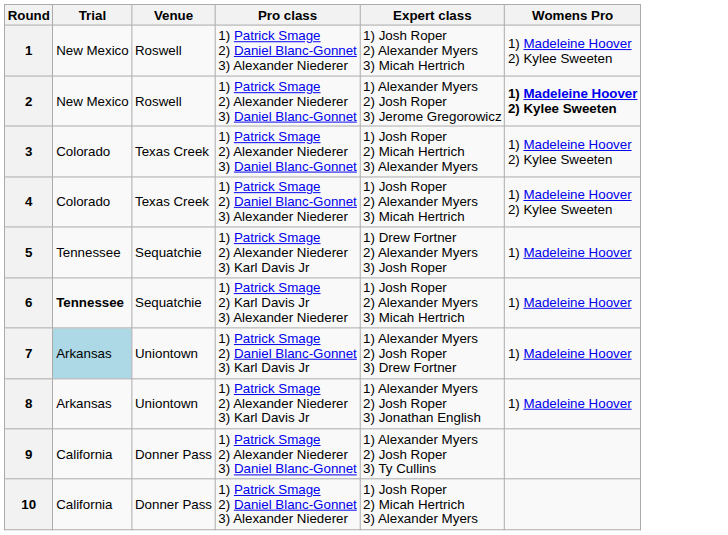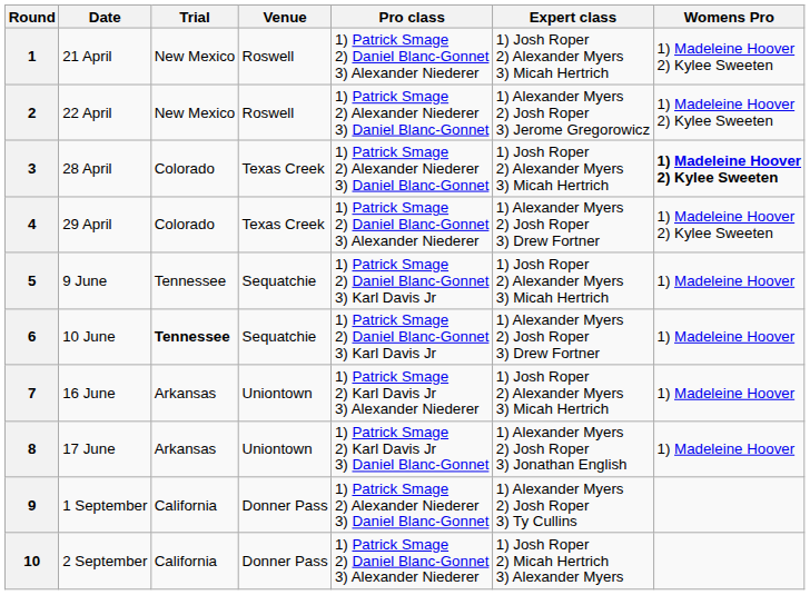+ column: Date | 21 April | 22 April | 28 April | 29 April | 9 June | 10 June | 16 June | 17 June | 1 September | 2 September
2 | Womens Pro: bold -> normal
3 | Expert class: 1) Josh Roper 2) Micah Hertrich 3) Alexander Myers -> 1) Josh Roper 2) Alexander Myers 3) Micah Hertrich
3 | Womens Pro: normal -> bold
4 | Expert class: 1) Josh Roper 2) Alexander Myers 3) Micah Hertrich -> 1) Alexander Myers 2) Josh Roper 3) Drew Fortner
5 | Pro class: 1) Patrick Smage 2) Alexander Niederer 3) Karl Davis Jr -> 1) Patrick Smage 2) Daniel Blanc-Gonnet 3) Karl Davis Jr
5 | Expert class: 1) Drew Fortner 2) Alexander Myers 3) Josh Roper -> 1) Josh Roper 2) Alexander Myers 3) Micah Hertrich
6 | Pro class: 1) Patrick Smage 2) Karl Davis Jr 3) Alexander Niederer -> 1) Patrick Smage 2) Daniel Blanc-Gonnet 3) Karl Davis Jr
6 | Expert class: 1) Josh Roper 2) Alexander Myers 3) Micah Hertrich -> 1) Alexander Myers 2) Josh Roper 3) Drew Fortner
7 | Trial: lightblue background -> no background
7 | Pro class: 1) Patrick Smage 2) Daniel Blanc-Gonnet 3) Karl Davis Jr -> 1) Patrick Smage 2) Karl Davis Jr 3) Alexander Niederer
7 | Expert class: 1) Alexander Myers 2) Josh Roper 3) Drew Fortner -> 1) Josh Roper 2) Alexander Myers 3) Micah Hertrich
8 | Pro class: 1) Patrick Smage 2) Alexander Niederer 3) Karl Davis Jr -> 1) Patrick Smage 2) Karl Davis Jr 3) Daniel Blanc-Gonnet
